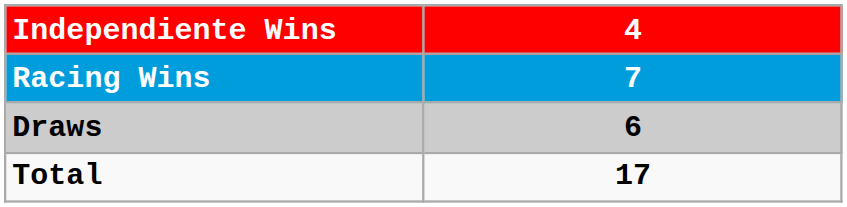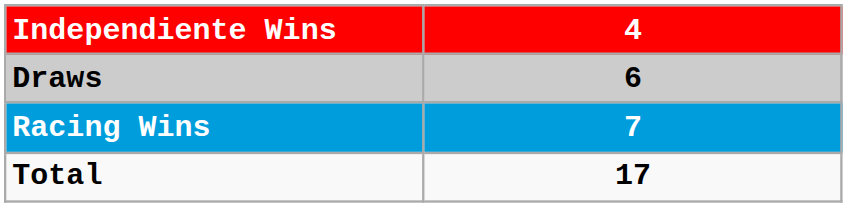rows swapped: Draws <-> Racing Wins
